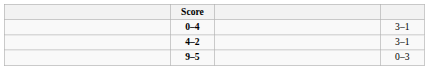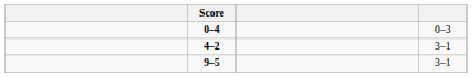0–4 | column 4: 3–1 -> 0–3
9–5 | column 4: 0–3 -> 3–1
